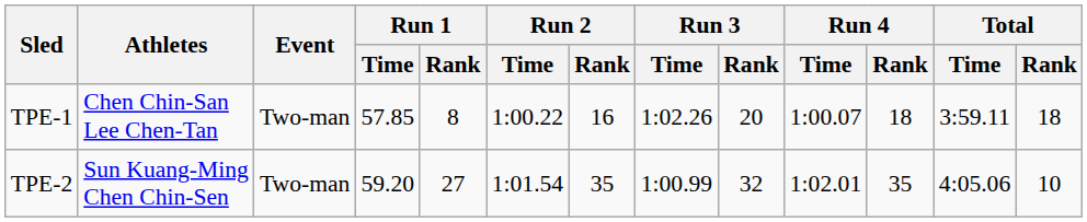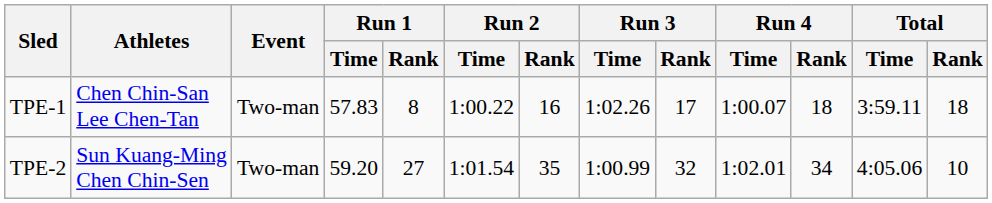TPE-1 | Run 1 / Time: 57.85 -> 57.83
TPE-1 | Run 3 / Rank: 20 -> 17
TPE-2 | Run 4 / Rank: 35 -> 34
